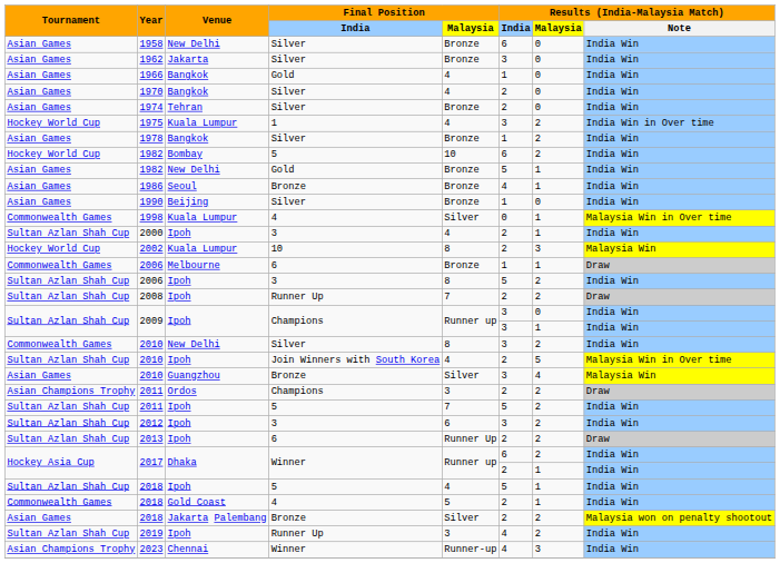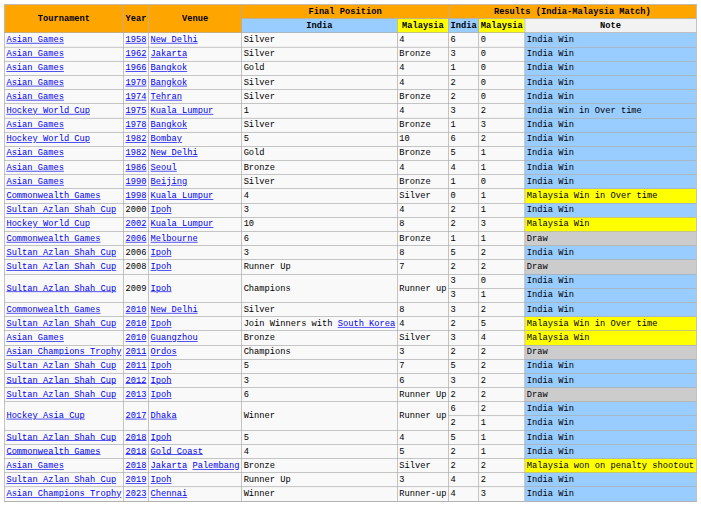1958 | Final Position / Malaysia: Bronze -> 4
1978 | Results (India-Malaysia Match) / Malaysia: 2 -> 3
1986 | Final Position / Malaysia: Bronze -> 4
